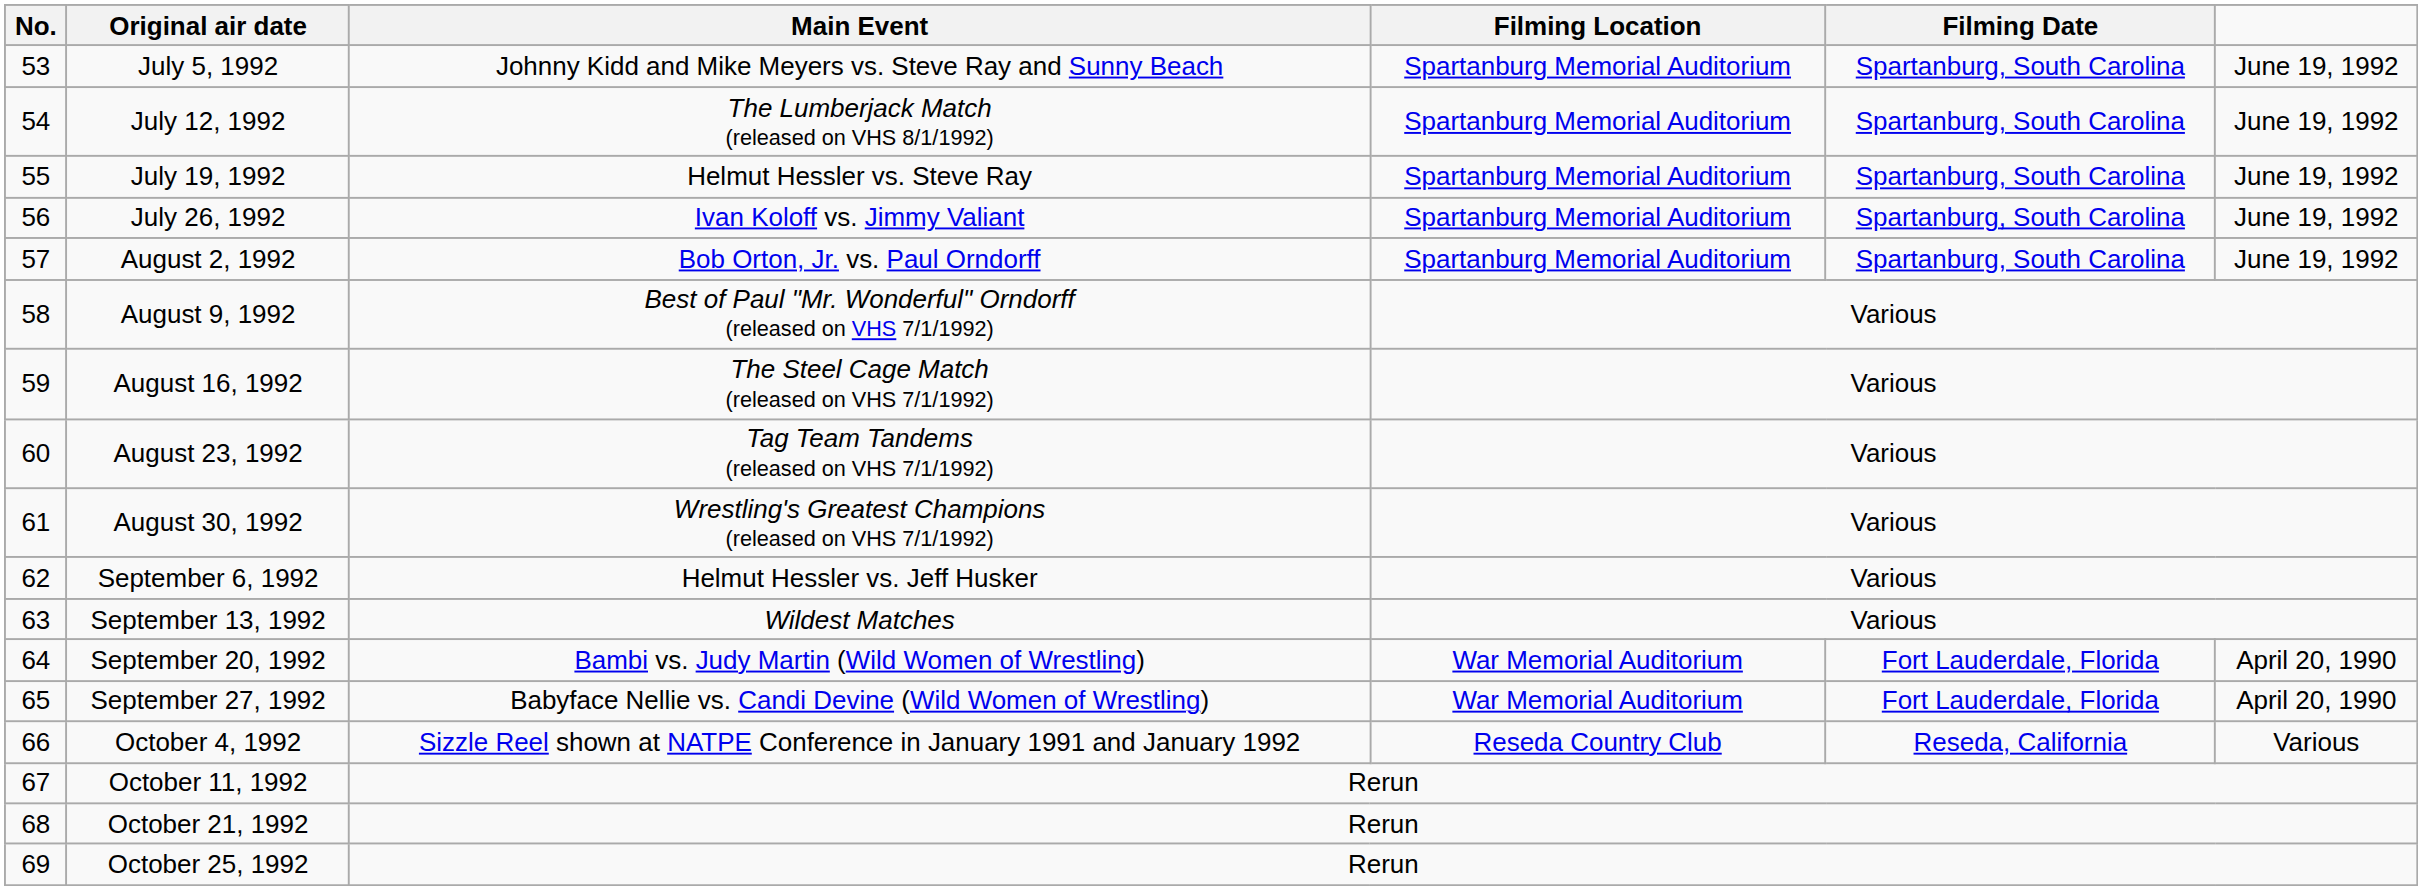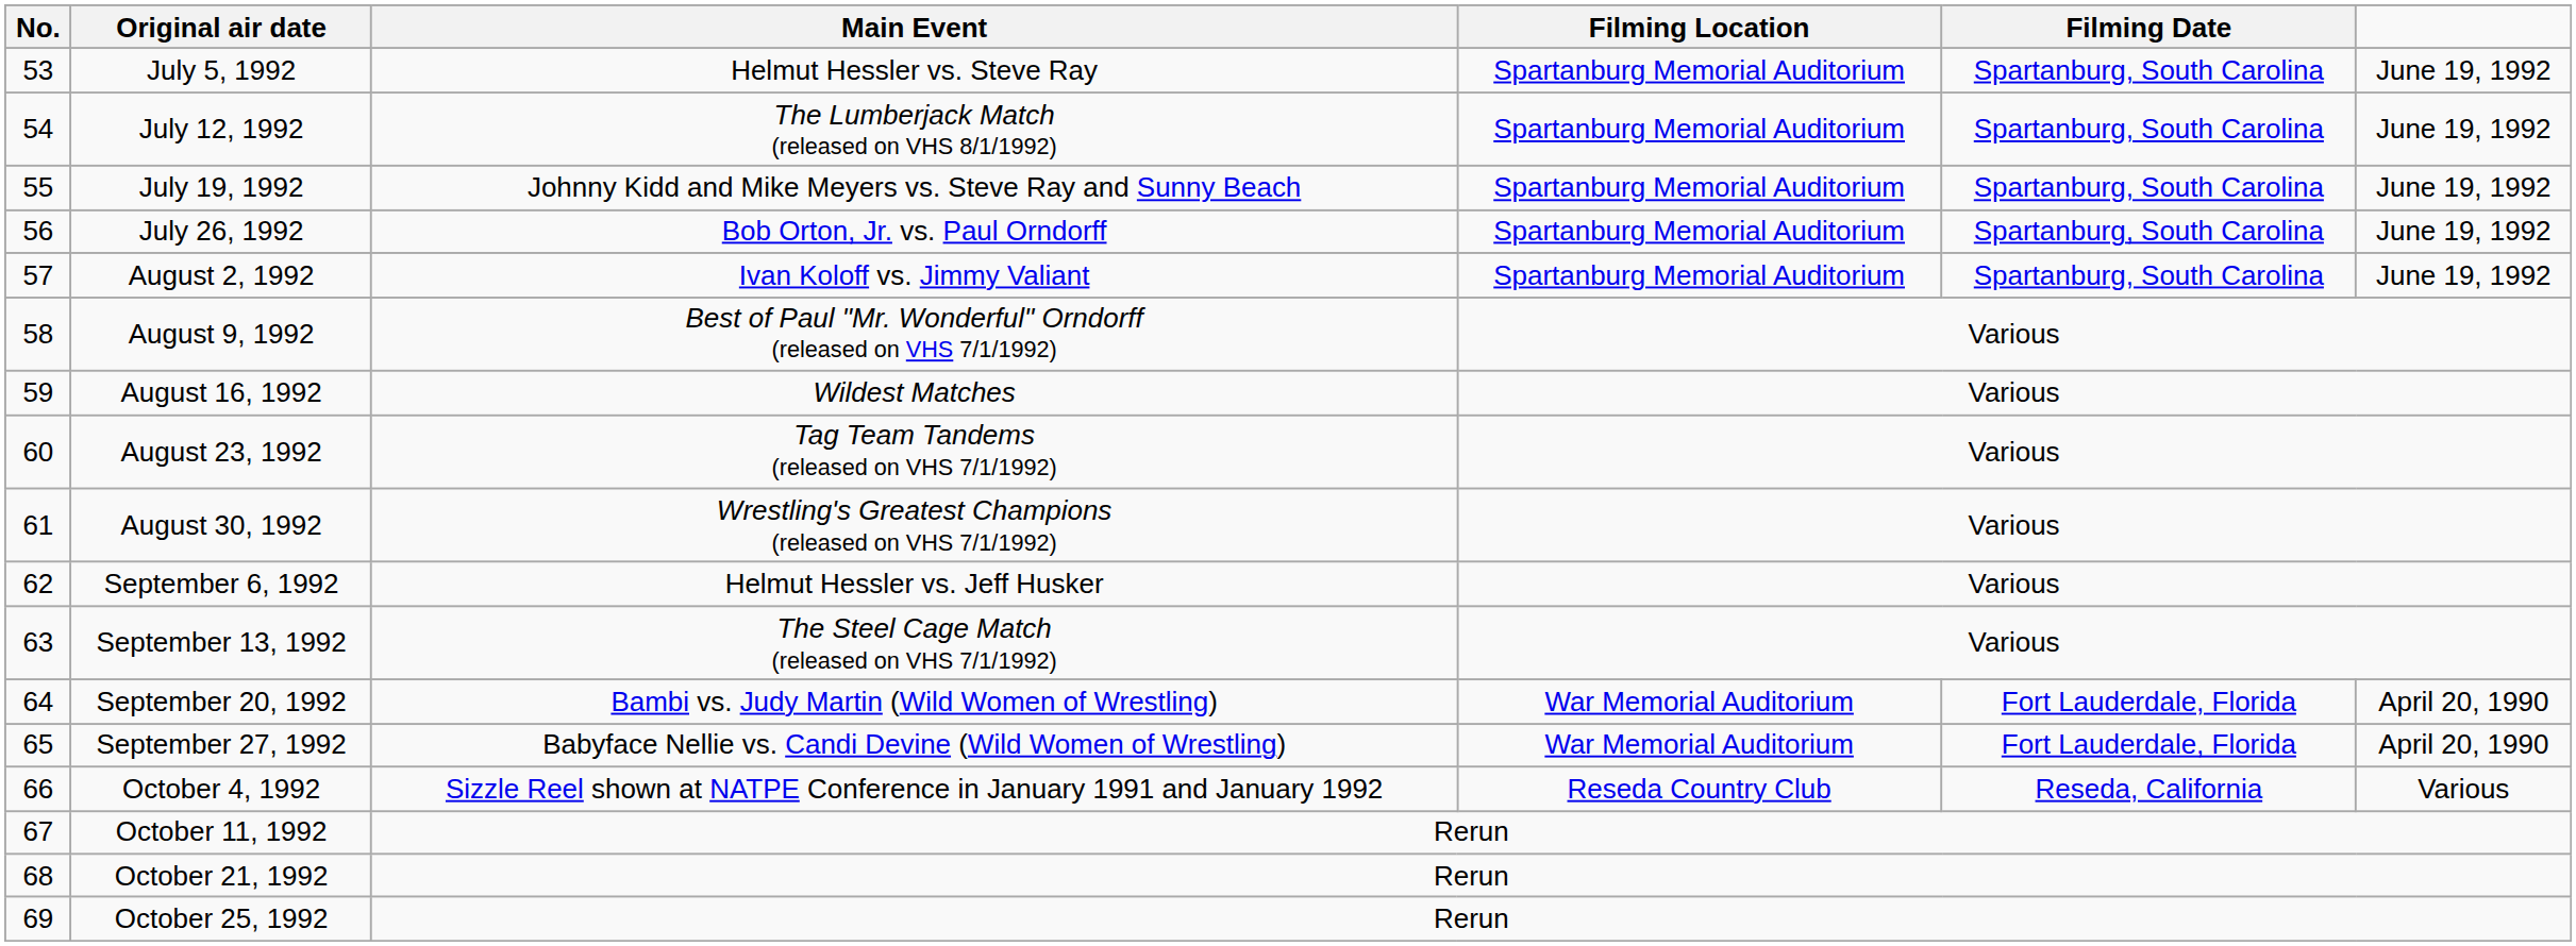July 5, 1992 | Main Event: Johnny Kidd and Mike Meyers vs. Steve Ray and Sunny Beach -> Helmut Hessler vs. Steve Ray
July 19, 1992 | Main Event: Helmut Hessler vs. Steve Ray -> Johnny Kidd and Mike Meyers vs. Steve Ray and Sunny Beach
July 26, 1992 | Main Event: Ivan Koloff vs. Jimmy Valiant -> Bob Orton, Jr. vs. Paul Orndorff
August 2, 1992 | Main Event: Bob Orton, Jr. vs. Paul Orndorff -> Ivan Koloff vs. Jimmy Valiant
August 16, 1992 | Main Event: The Steel Cage Match (released on VHS 7/1/1992) -> Wildest Matches
September 13, 1992 | Main Event: Wildest Matches -> The Steel Cage Match (released on VHS 7/1/1992)
